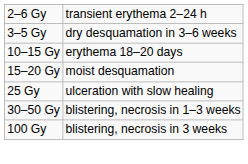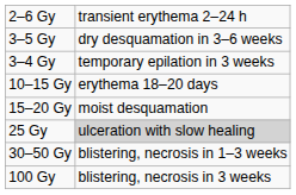+ row: 3–4 Gy | temporary epilation in 3 weeks
25 Gy | column 2: no background -> lightgrey background
